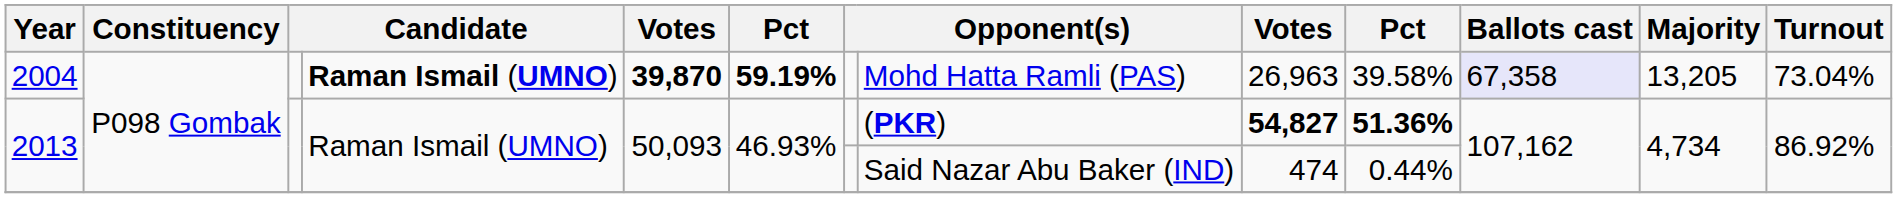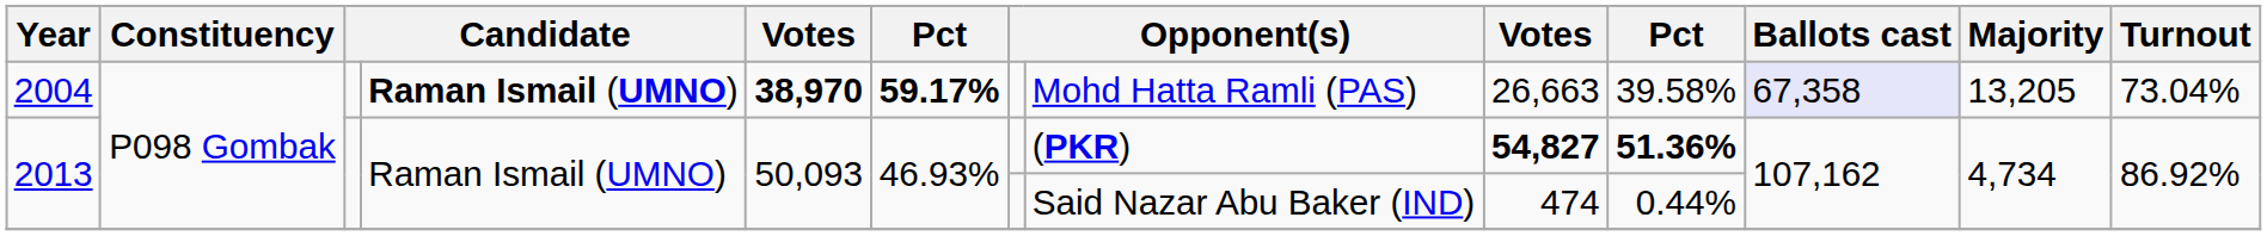2004 | column 5: 39,870 -> 38,970
2004 | column 6: 59.19% -> 59.17%
2004 | column 9: 26,963 -> 26,663
